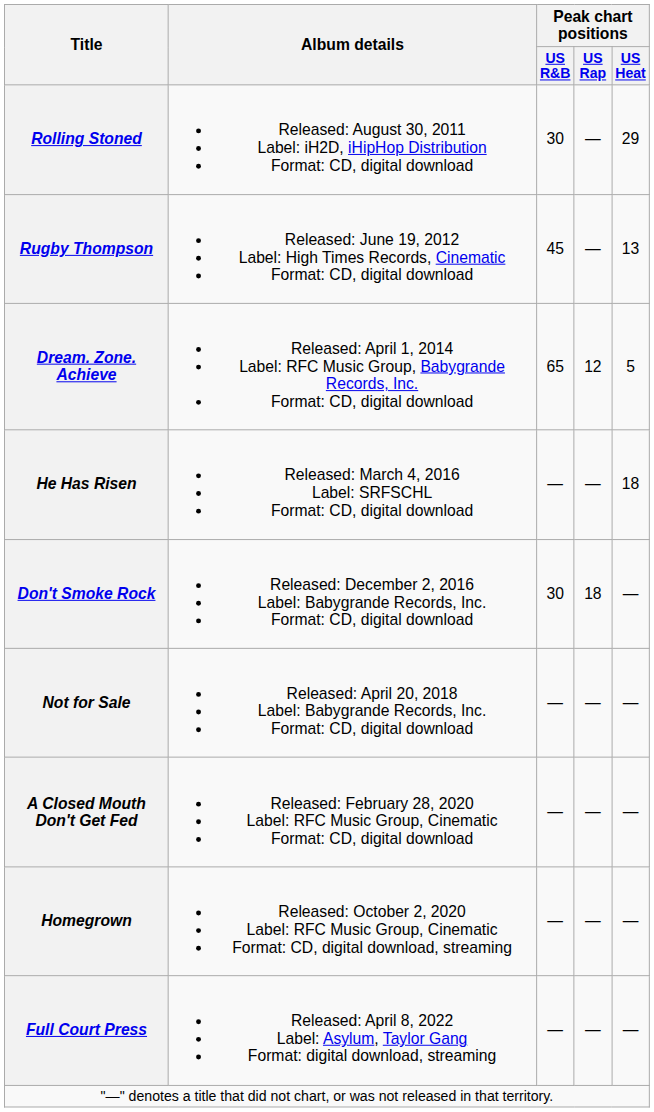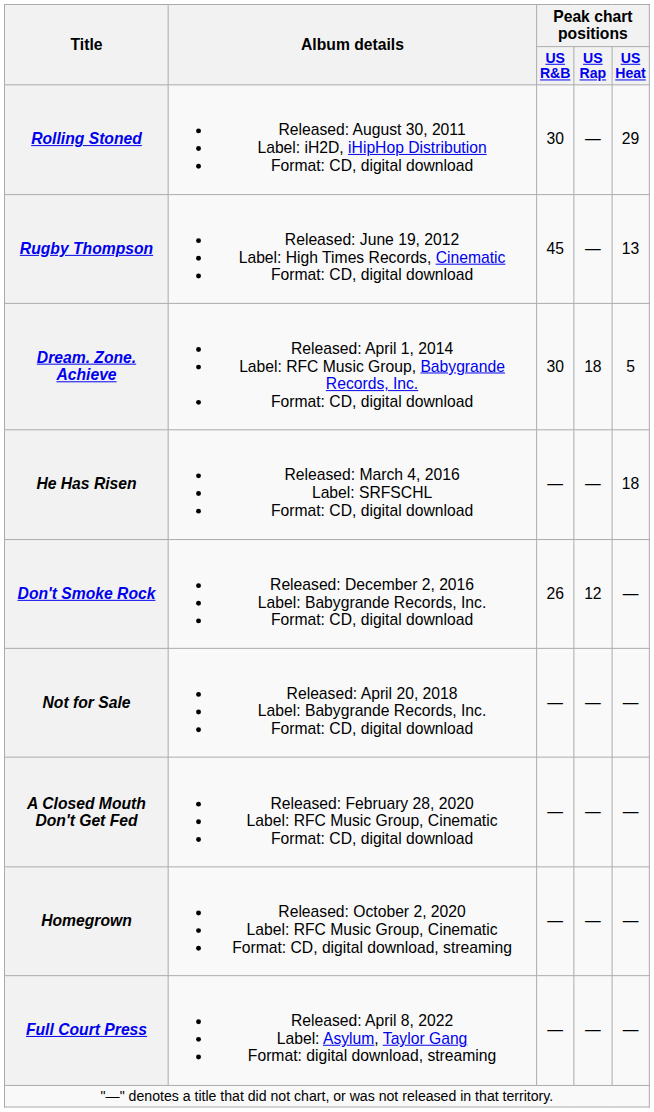Dream. Zone. Achieve | Peak chart positions / US R&B: 65 -> 30
Dream. Zone. Achieve | Peak chart positions / US Rap: 12 -> 18
Don't Smoke Rock | Peak chart positions / US R&B: 30 -> 26
Don't Smoke Rock | Peak chart positions / US Rap: 18 -> 12
